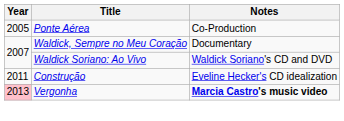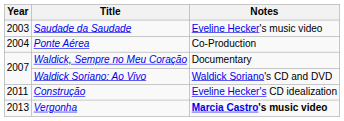+ row: 2003 | Saudade da Saudade | Eveline Hecker's music video
Ponte Aérea | Year: 2005 -> 2004
Vergonha | Year: pink background -> no background
